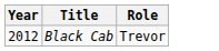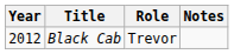+ column: Notes
